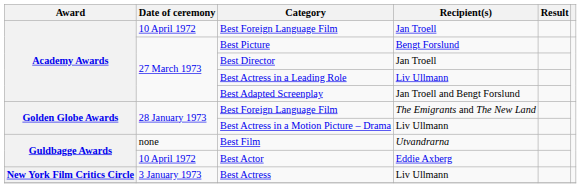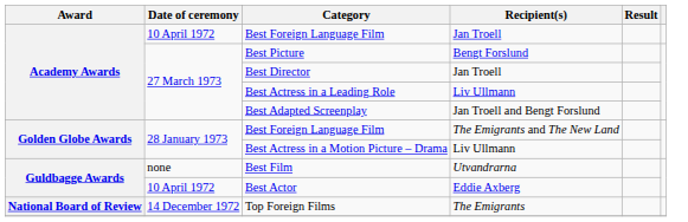+ row: National Board of Review | 14 December 1972 | Top Foreign Films | The Emigrants
- row: New York Film Critics Circle | 3 January 1973 | Best Actress | Liv Ullmann
